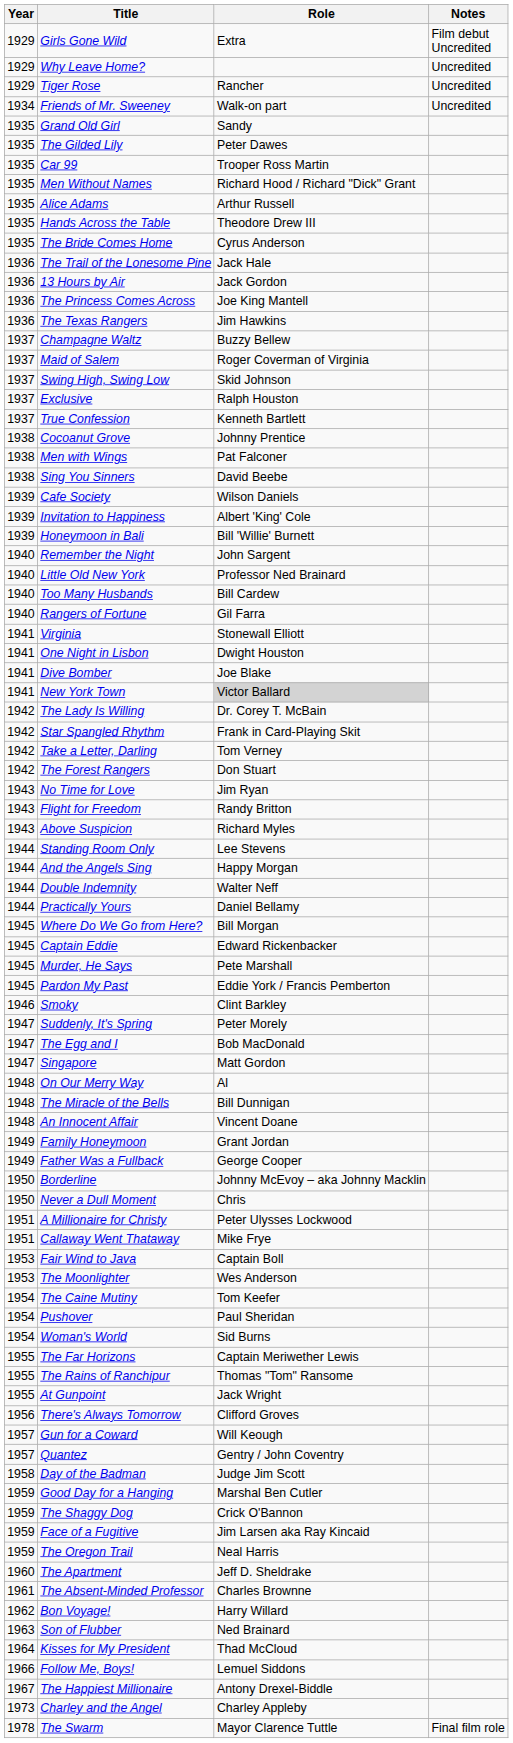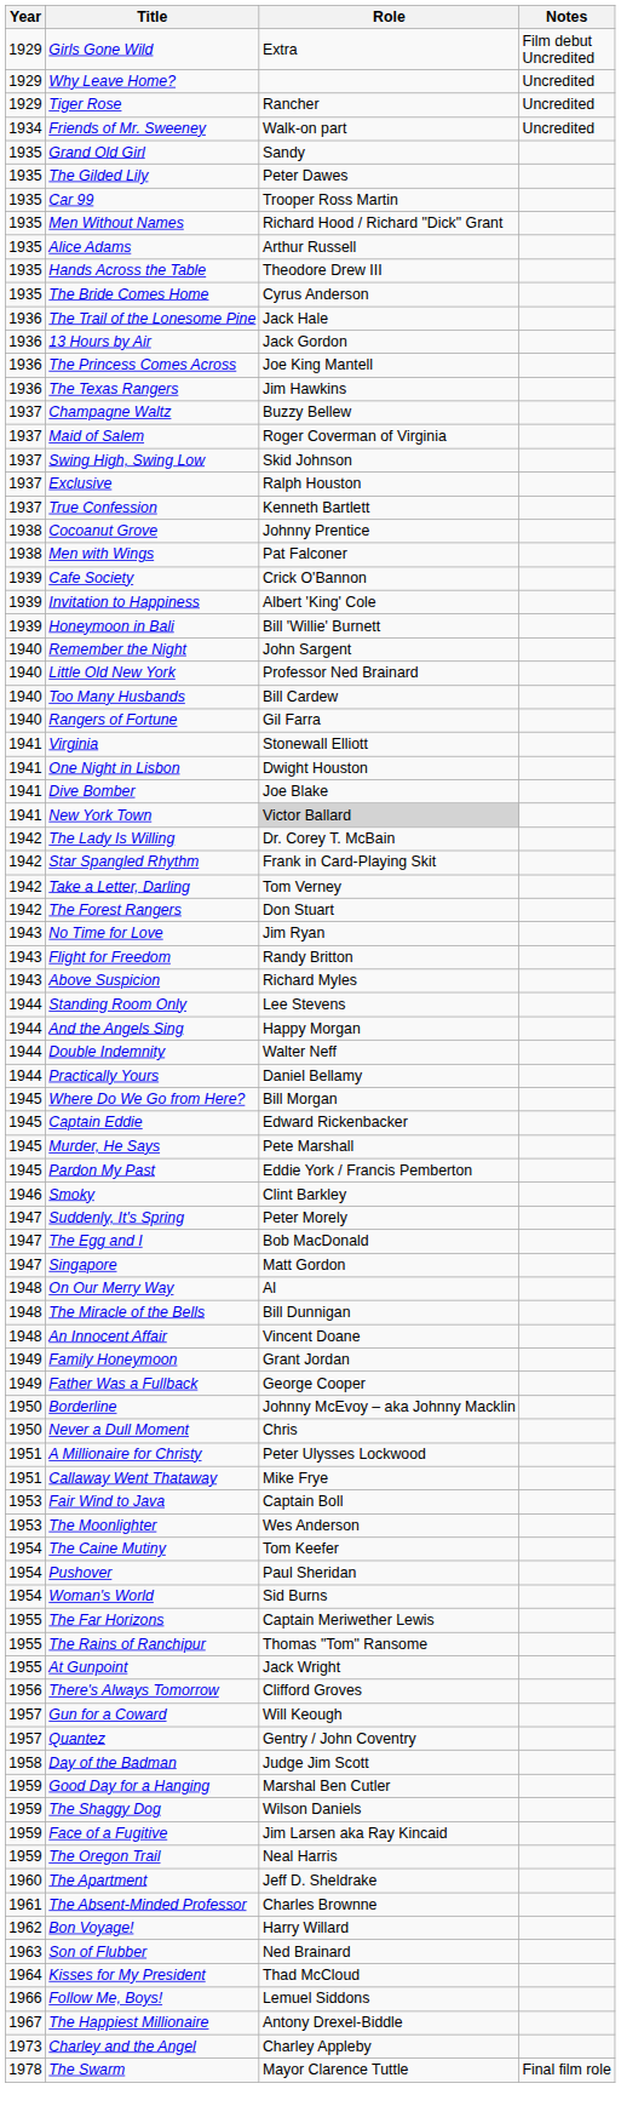- row: 1938 | Sing You Sinners | David Beebe
Cafe Society | Role: Wilson Daniels -> Crick O'Bannon
The Shaggy Dog | Role: Crick O'Bannon -> Wilson Daniels
